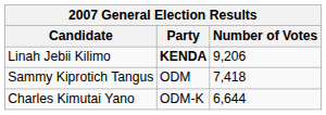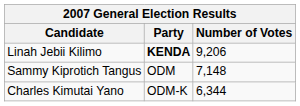Sammy Kiprotich Tangus | Number of Votes: 7,418 -> 7,148
Charles Kimutai Yano | Number of Votes: 6,644 -> 6,344
